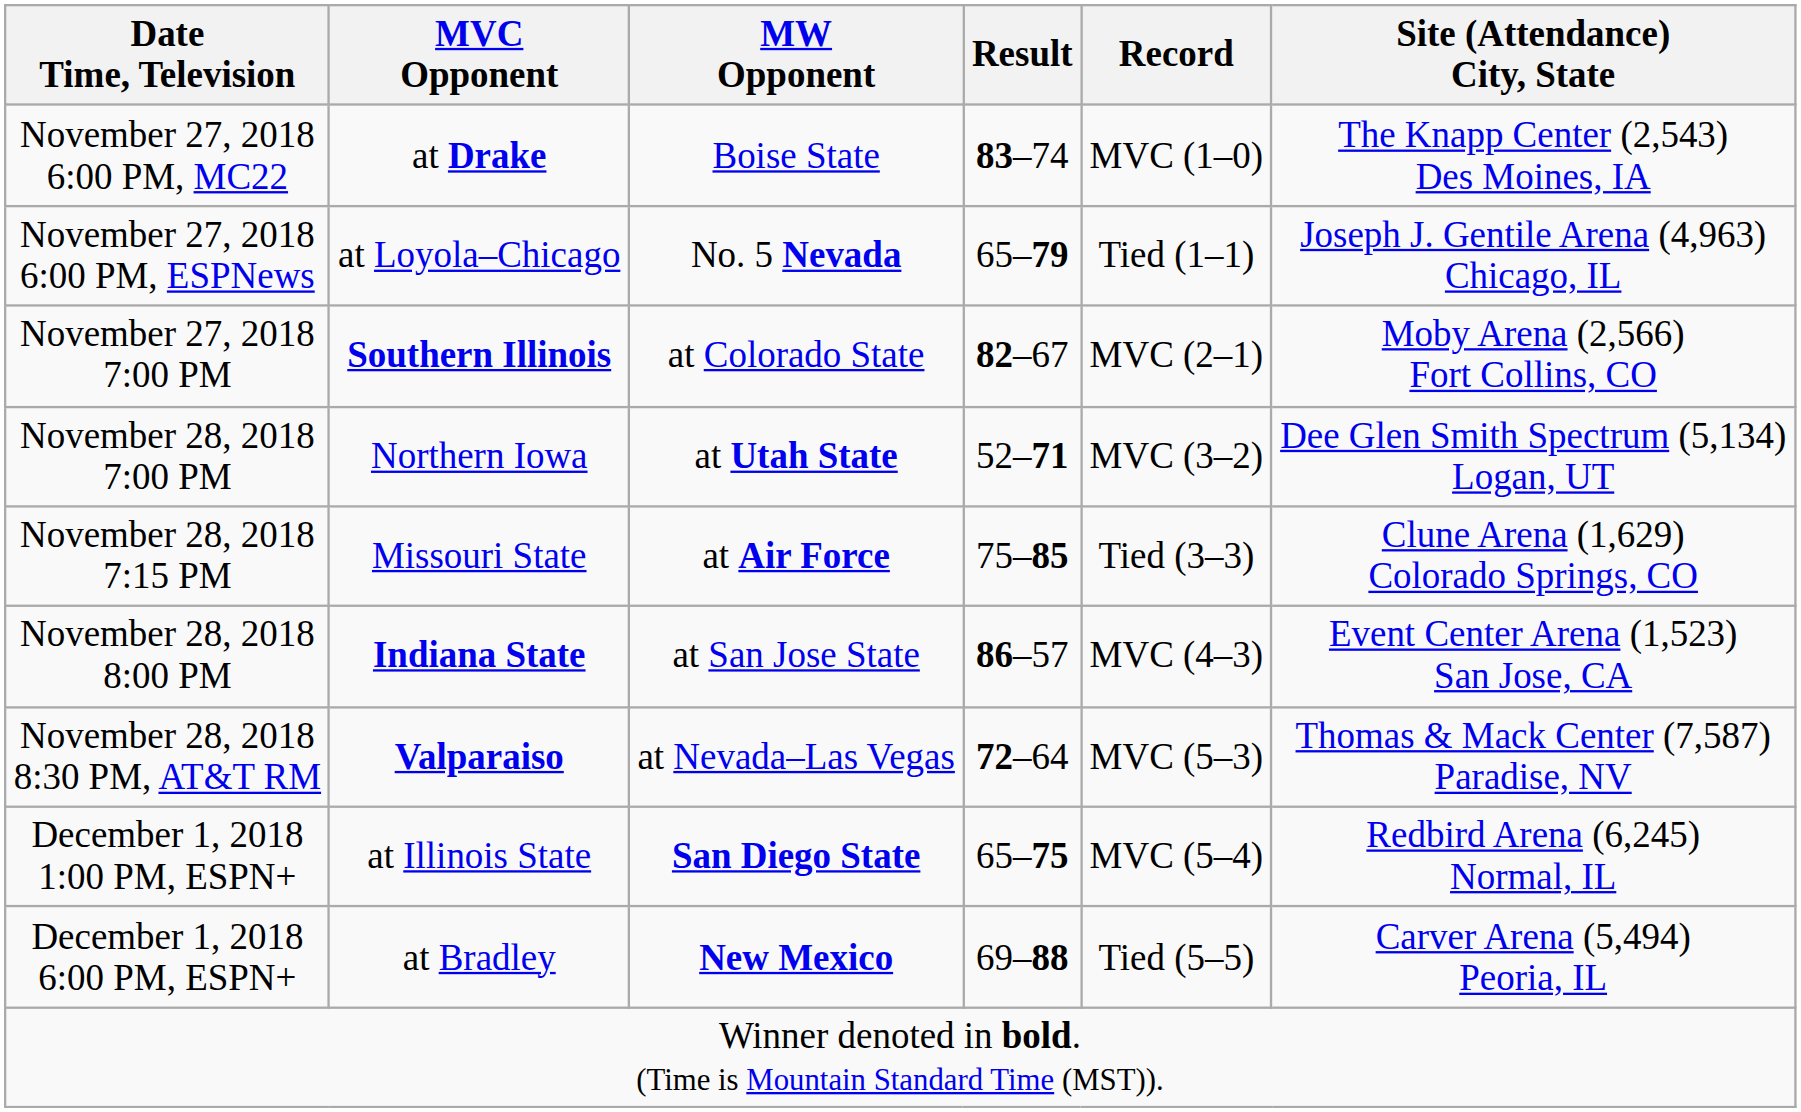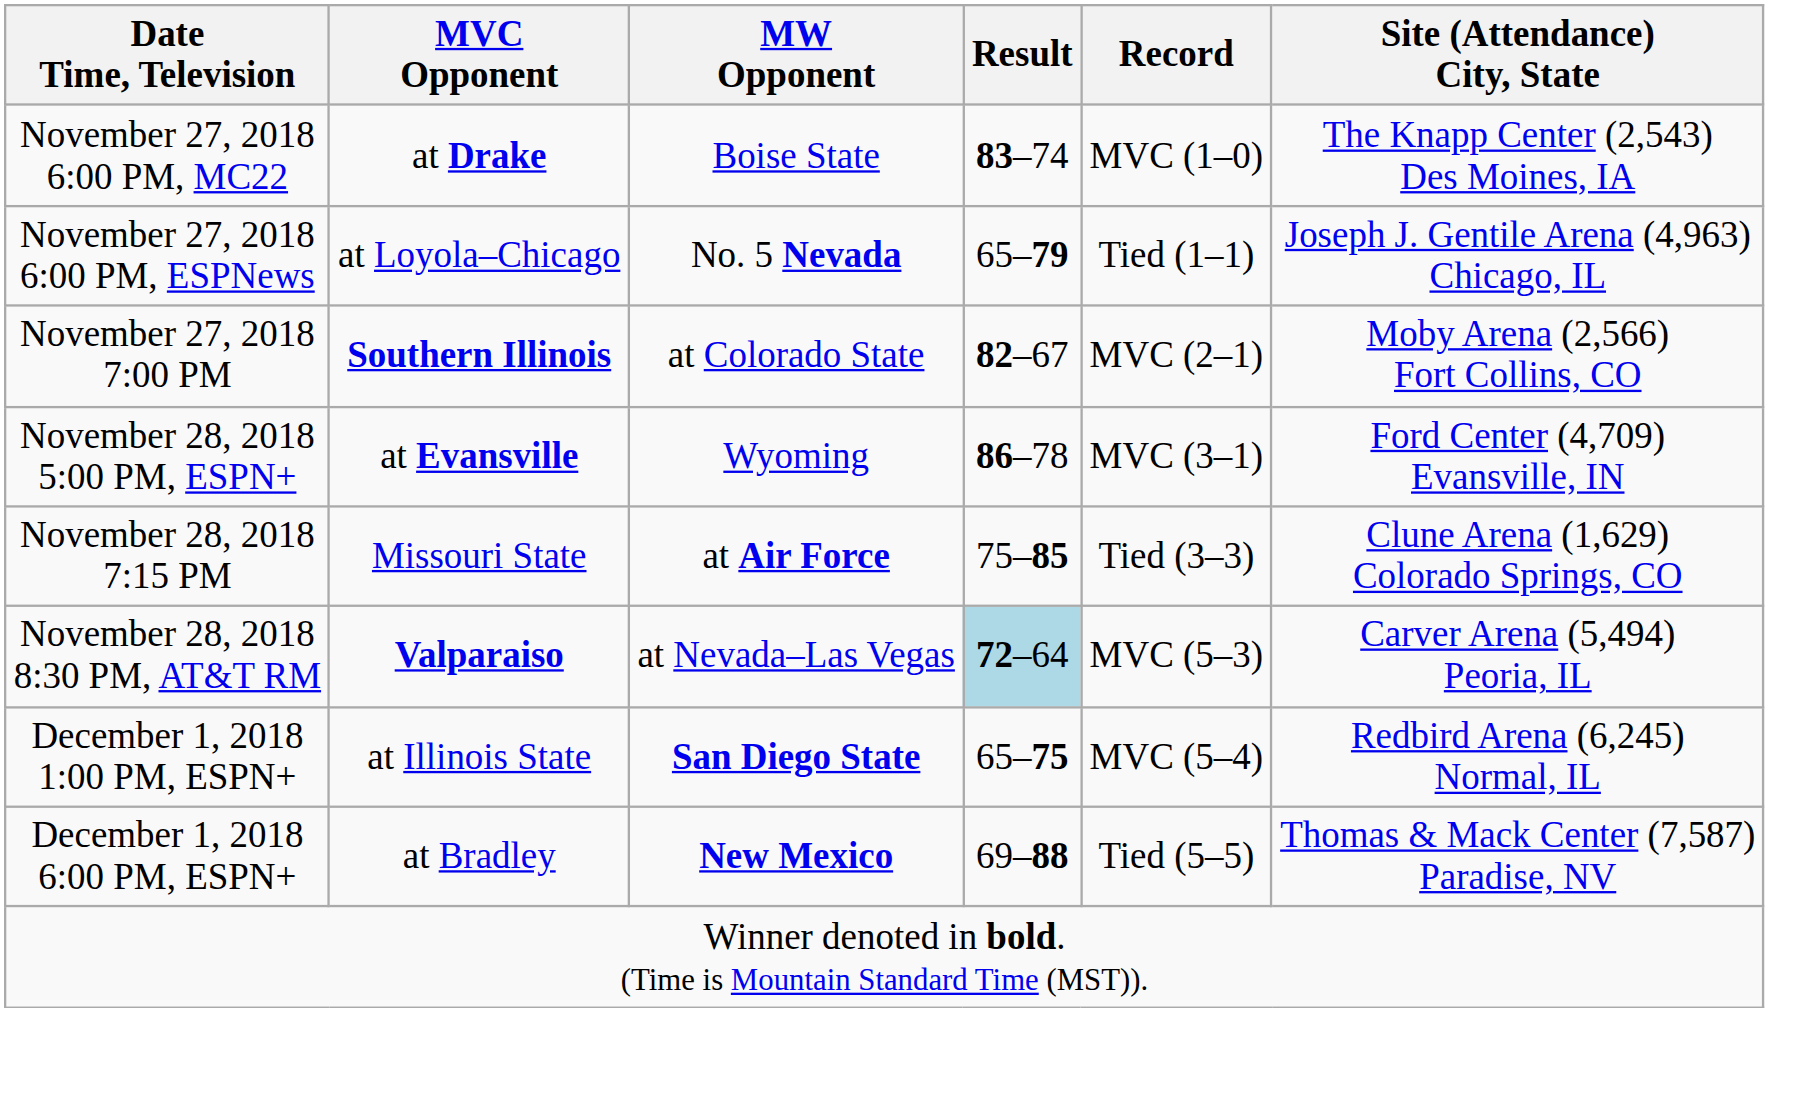+ row: November 28, 2018 5:00 PM, ESPN+ | at Evansville | Wyoming | 86–78 | MVC (3–1) | Ford Center (4,709) Evansville, IN
- row: November 28, 2018 7:00 PM | Northern Iowa | at Utah State | 52–71 | MVC (3–2) | Dee Glen Smith Spectrum (5,134) Logan, UT
- row: November 28, 2018 8:00 PM | Indiana State | at San Jose State | 86–57 | MVC (4–3) | Event Center Arena (1,523) San Jose, CA
November 28, 2018 8:30 PM, AT&T RM | Result: no background -> lightblue background
November 28, 2018 8:30 PM, AT&T RM | Site (Attendance) City, State: Thomas & Mack Center (7,587) Paradise, NV -> Carver Arena (5,494) Peoria, IL
December 1, 2018 6:00 PM, ESPN+ | Site (Attendance) City, State: Carver Arena (5,494) Peoria, IL -> Thomas & Mack Center (7,587) Paradise, NV
